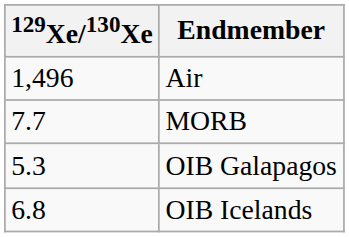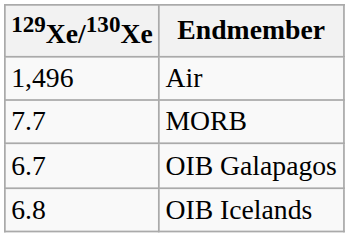OIB Galapagos | 129Xe/130Xe: 5.3 -> 6.7
